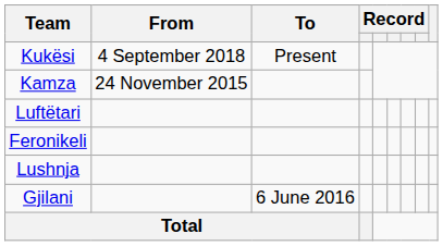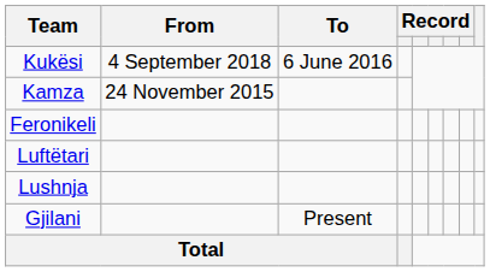Kukësi | To: Present -> 6 June 2016
rows swapped: Luftëtari <-> Feronikeli
Gjilani | To: 6 June 2016 -> Present
